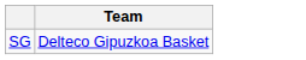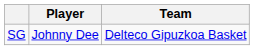+ column: Player | Johnny Dee
